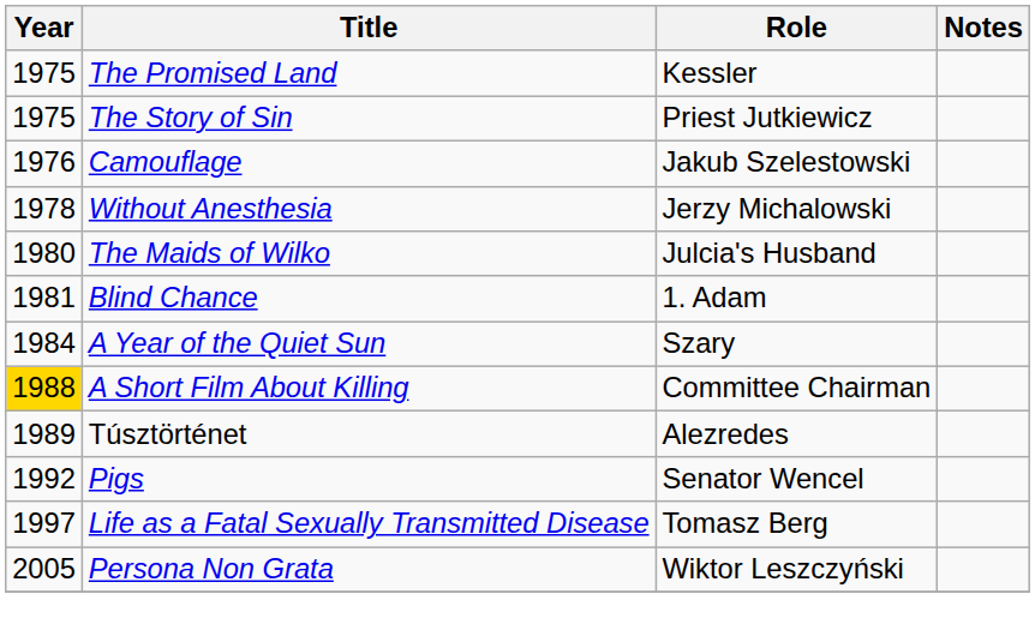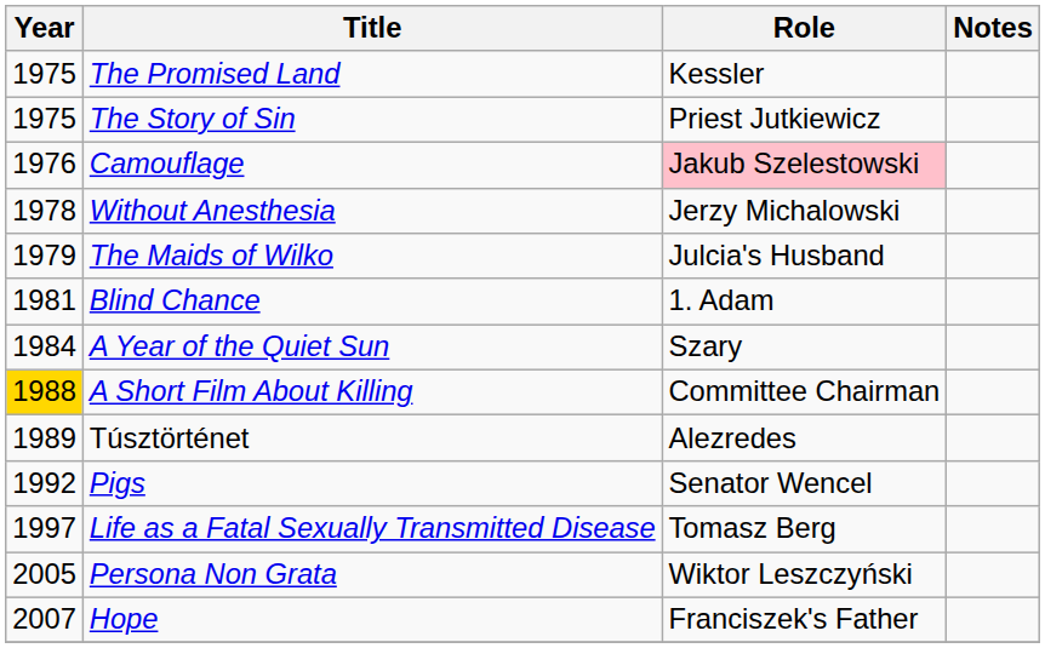Camouflage | Role: no background -> pink background
The Maids of Wilko | Year: 1980 -> 1979
+ row: 2007 | Hope | Franciszek's Father
